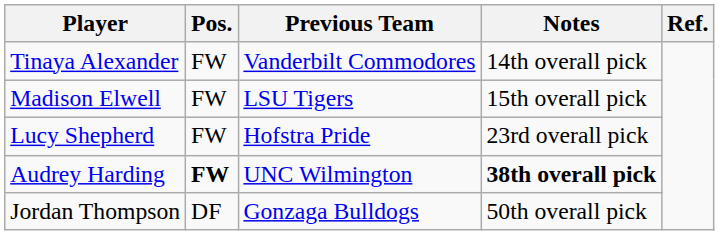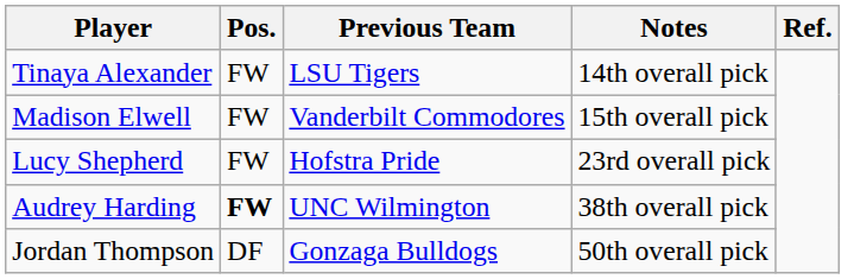Tinaya Alexander | Previous Team: Vanderbilt Commodores -> LSU Tigers
Madison Elwell | Previous Team: LSU Tigers -> Vanderbilt Commodores
Audrey Harding | Notes: bold -> normal
